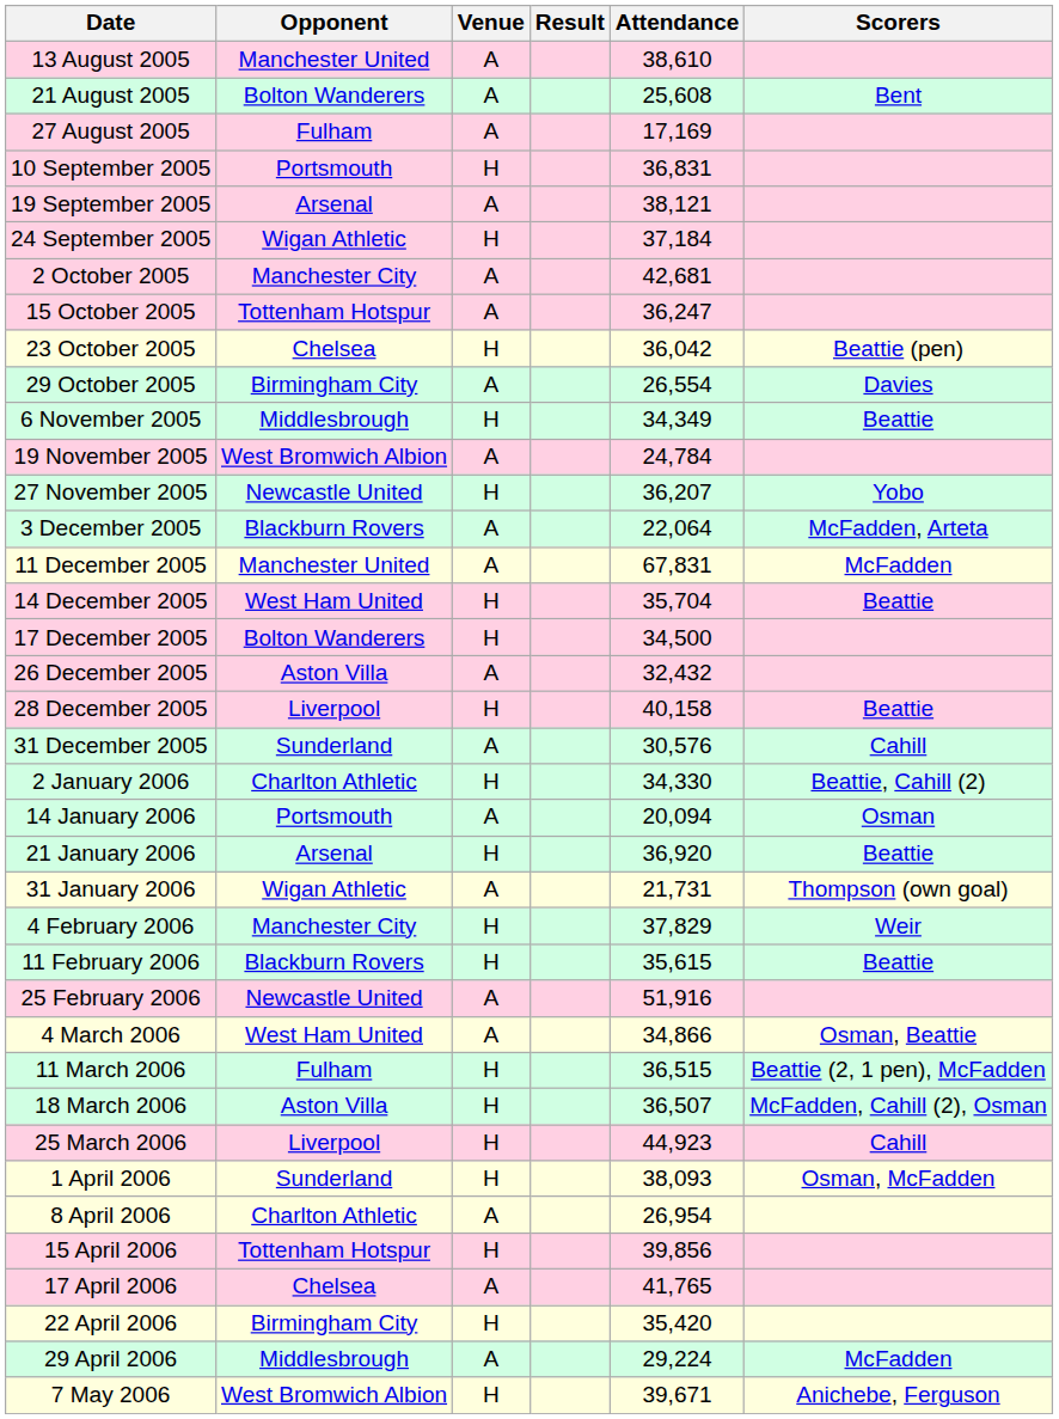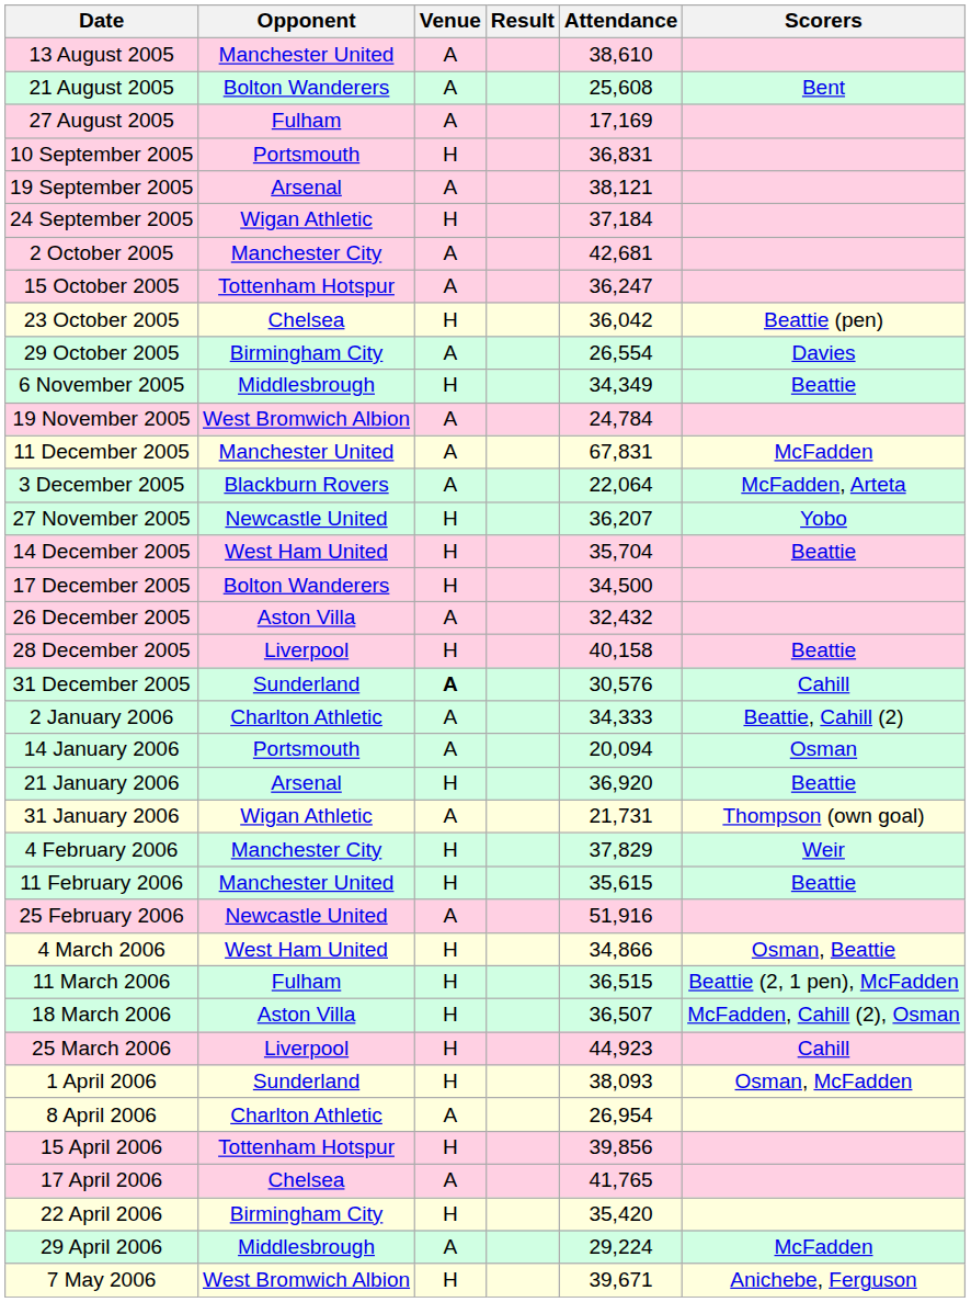rows swapped: 27 November 2005 <-> 11 December 2005
31 December 2005 | Venue: normal -> bold
2 January 2006 | Venue: H -> A
2 January 2006 | Attendance: 34,330 -> 34,333
11 February 2006 | Opponent: Blackburn Rovers -> Manchester United
4 March 2006 | Venue: A -> H
